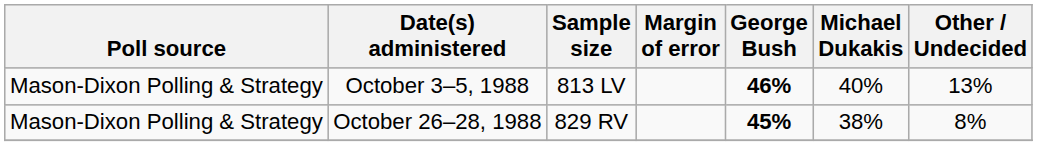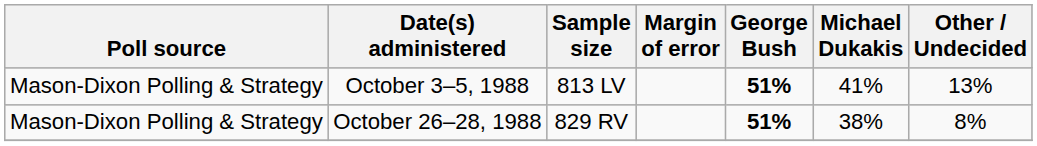October 3–5, 1988 | George Bush: 46% -> 51%
October 3–5, 1988 | Michael Dukakis: 40% -> 41%
October 26–28, 1988 | George Bush: 45% -> 51%
